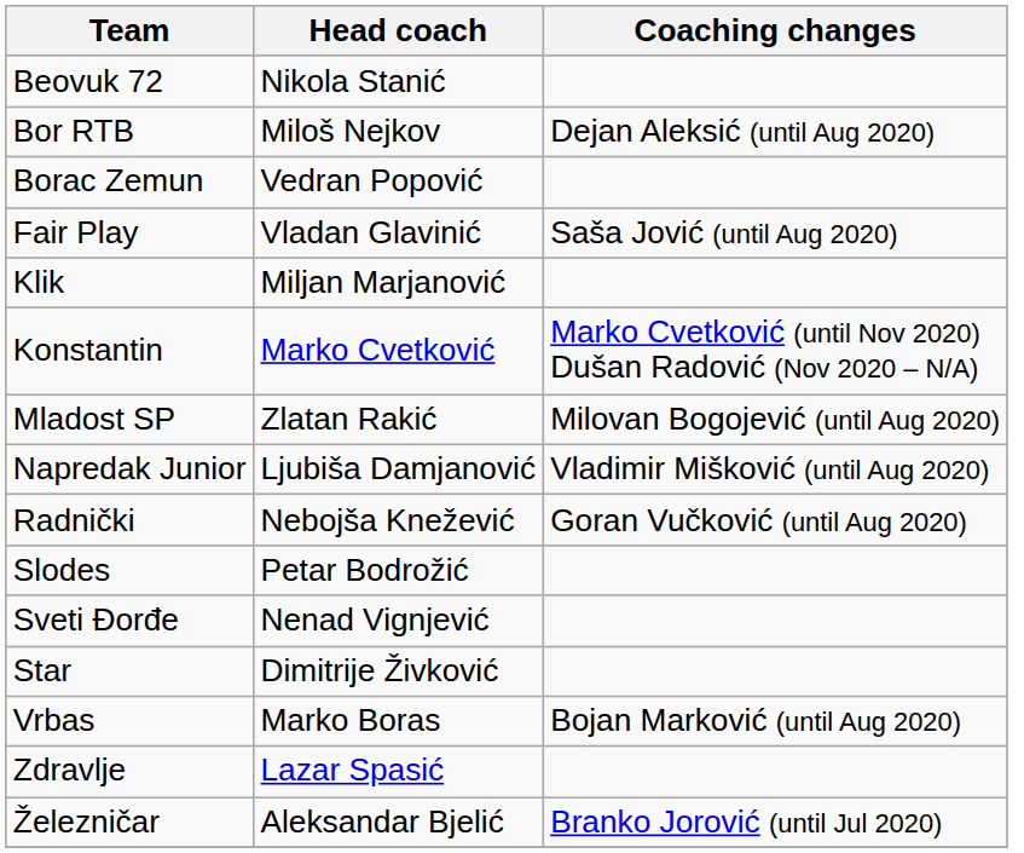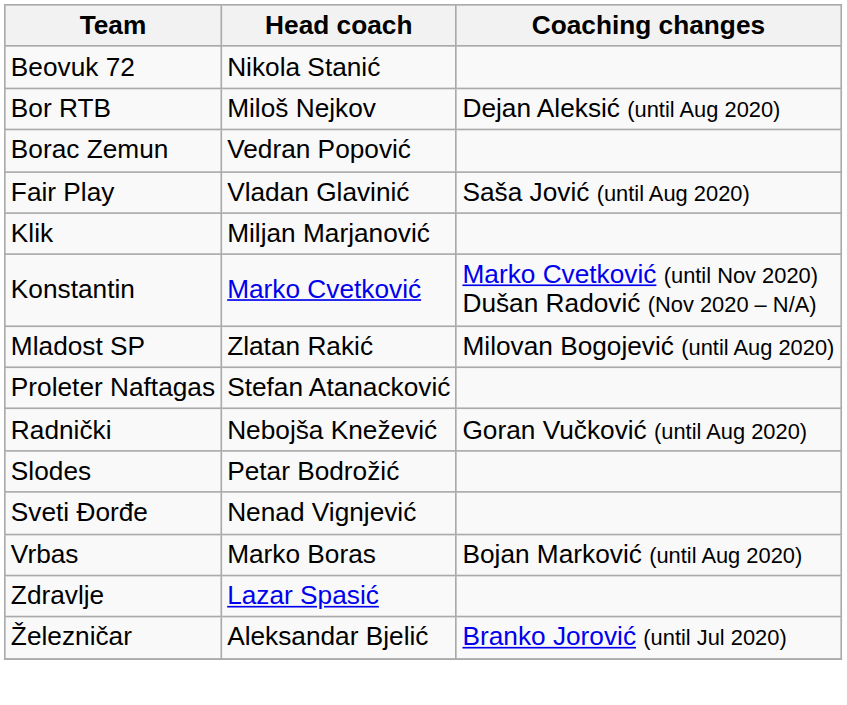- row: Napredak Junior | Ljubiša Damjanović | Vladimir Mišković (until Aug 2020)
+ row: Proleter Naftagas | Stefan Atanacković
- row: Star | Dimitrije Živković
